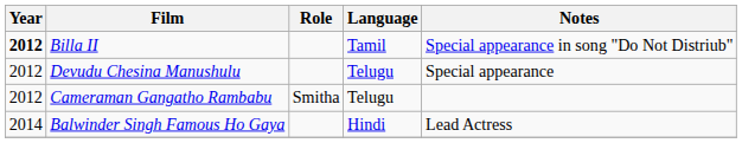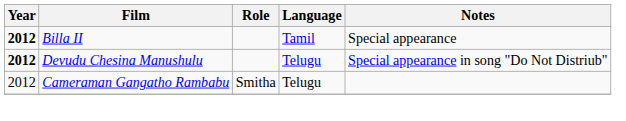Billa II | Notes: Special appearance in song "Do Not Distriub" -> Special appearance
Devudu Chesina Manushulu | Year: normal -> bold
Devudu Chesina Manushulu | Notes: Special appearance -> Special appearance in song "Do Not Distriub"
- row: 2014 | Balwinder Singh Famous Ho Gaya | Hindi | Lead Actress
